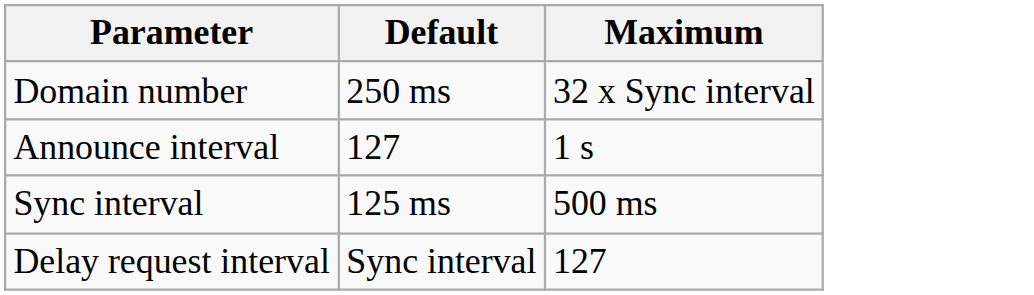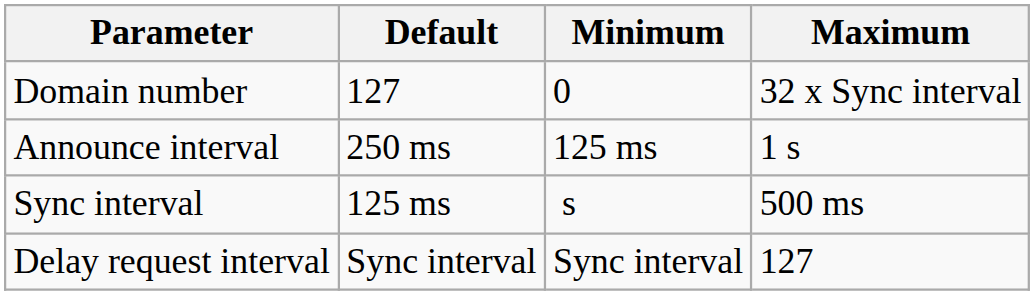+ column: Minimum | 0 | 125 ms | s | Sync interval
Domain number | Default: 250 ms -> 127
Announce interval | Default: 127 -> 250 ms
